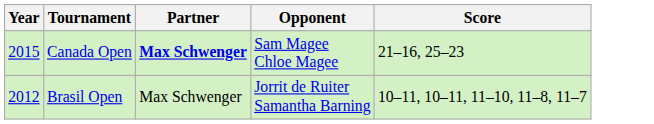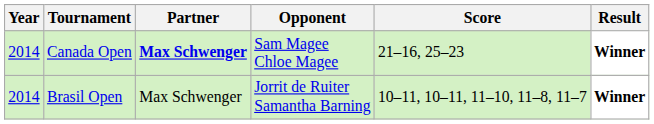+ column: Result | Winner | Winner
Canada Open | Year: 2015 -> 2014
Brasil Open | Year: 2012 -> 2014
